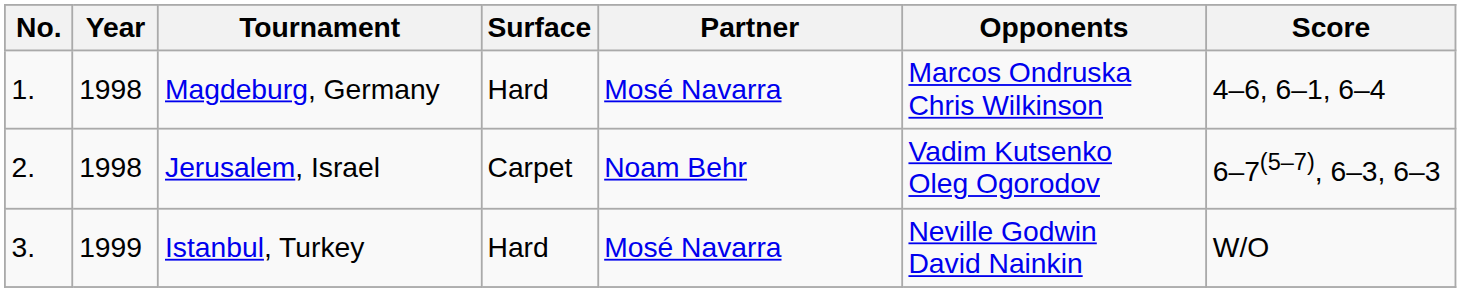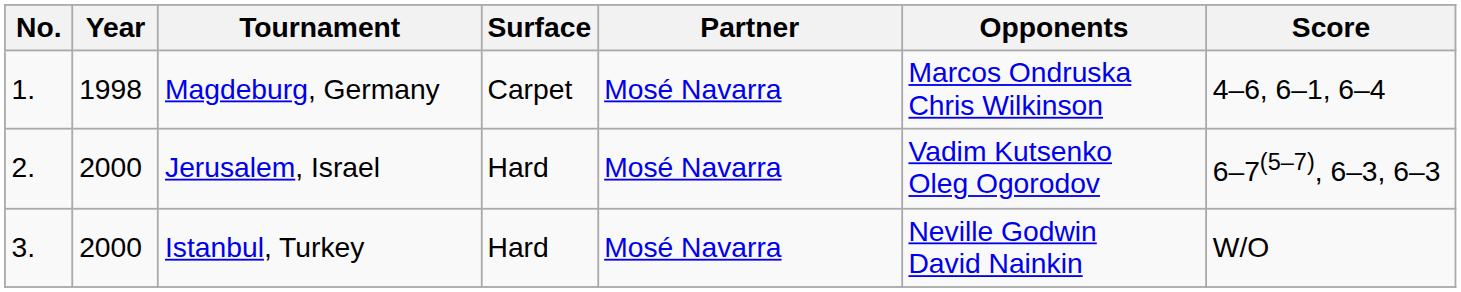Magdeburg, Germany | Surface: Hard -> Carpet
Jerusalem, Israel | Year: 1998 -> 2000
Jerusalem, Israel | Surface: Carpet -> Hard
Jerusalem, Israel | Partner: Noam Behr -> Mosé Navarra
Istanbul, Turkey | Year: 1999 -> 2000
